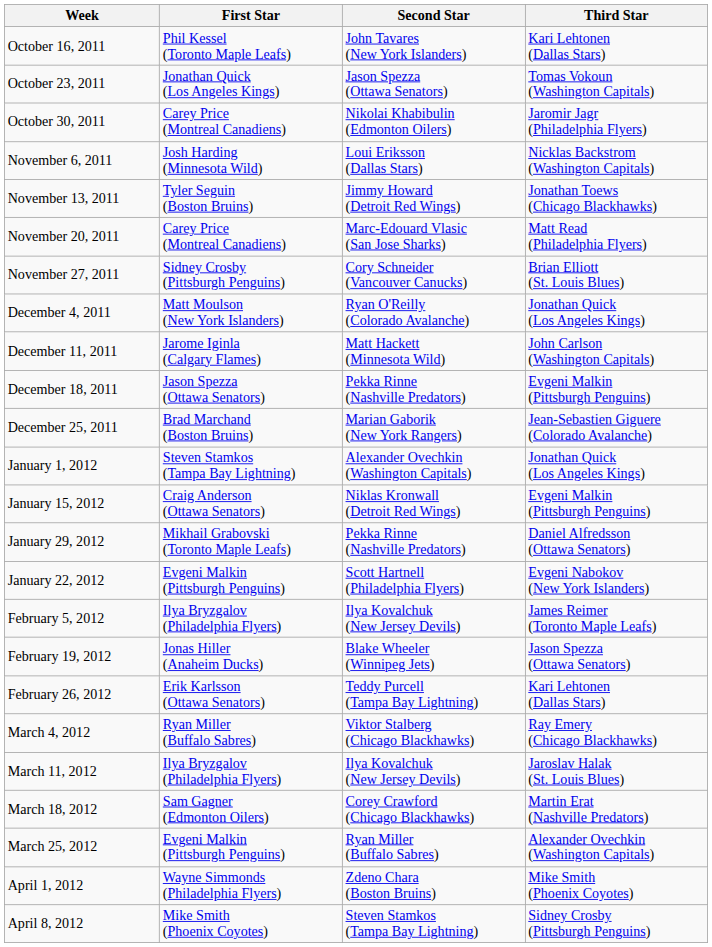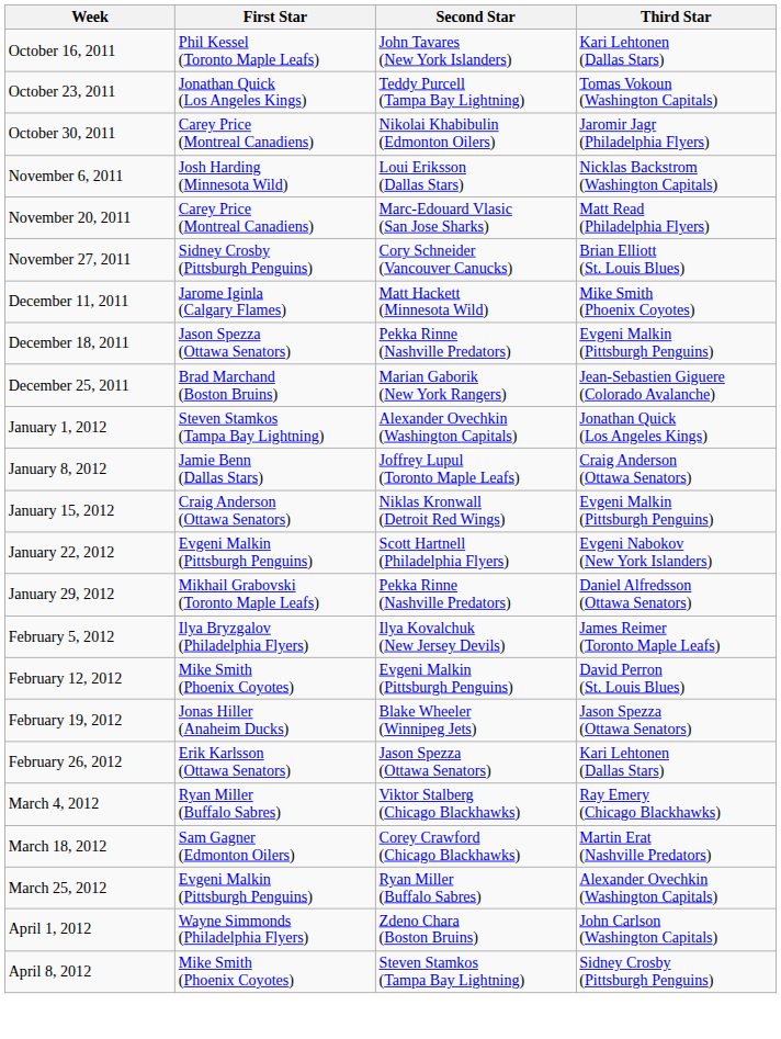October 23, 2011 | Second Star: Jason Spezza (Ottawa Senators) -> Teddy Purcell (Tampa Bay Lightning)
- row: November 13, 2011 | Tyler Seguin (Boston Bruins) | Jimmy Howard (Detroit Red Wings) | Jonathan Toews (Chicago Blackhawks)
- row: December 4, 2011 | Matt Moulson (New York Islanders) | Ryan O'Reilly (Colorado Avalanche) | Jonathan Quick (Los Angeles Kings)
December 11, 2011 | Third Star: John Carlson (Washington Capitals) -> Mike Smith (Phoenix Coyotes)
+ row: January 8, 2012 | Jamie Benn (Dallas Stars) | Joffrey Lupul (Toronto Maple Leafs) | Craig Anderson (Ottawa Senators)
rows swapped: January 22, 2012 <-> January 29, 2012
+ row: February 12, 2012 | Mike Smith (Phoenix Coyotes) | Evgeni Malkin (Pittsburgh Penguins) | David Perron (St. Louis Blues)
February 26, 2012 | Second Star: Teddy Purcell (Tampa Bay Lightning) -> Jason Spezza (Ottawa Senators)
- row: March 11, 2012 | Ilya Bryzgalov (Philadelphia Flyers) | Ilya Kovalchuk (New Jersey Devils) | Jaroslav Halak (St. Louis Blues)
April 1, 2012 | Third Star: Mike Smith (Phoenix Coyotes) -> John Carlson (Washington Capitals)
